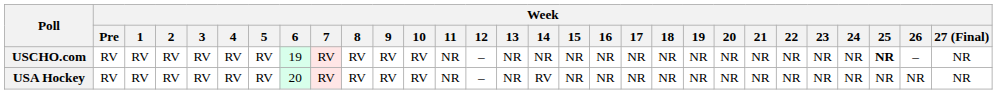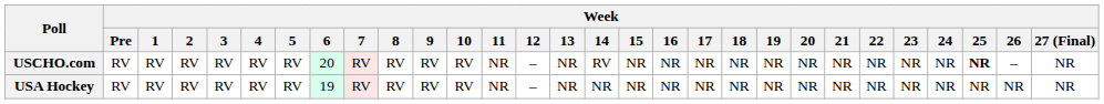USCHO.com | Week / 6: 19 -> 20
USCHO.com | Week / 14: NR -> RV
USA Hockey | Week / 6: 20 -> 19
USA Hockey | Week / 14: RV -> NR
